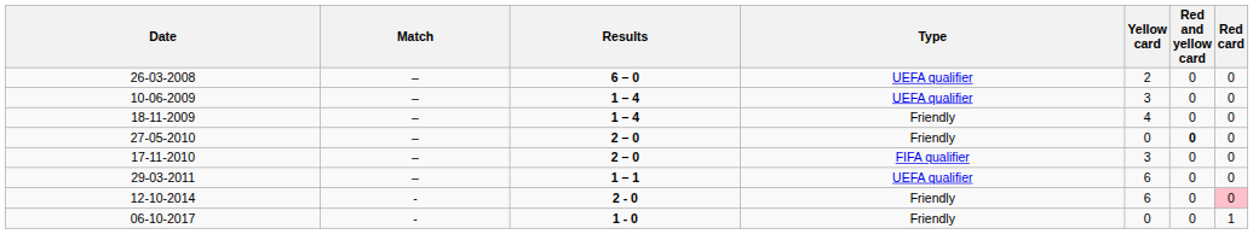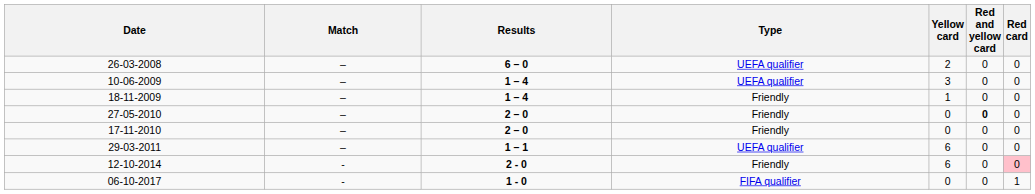18-11-2009 | Yellow card: 4 -> 1
17-11-2010 | Type: FIFA qualifier -> Friendly
17-11-2010 | Yellow card: 3 -> 0
06-10-2017 | Type: Friendly -> FIFA qualifier
